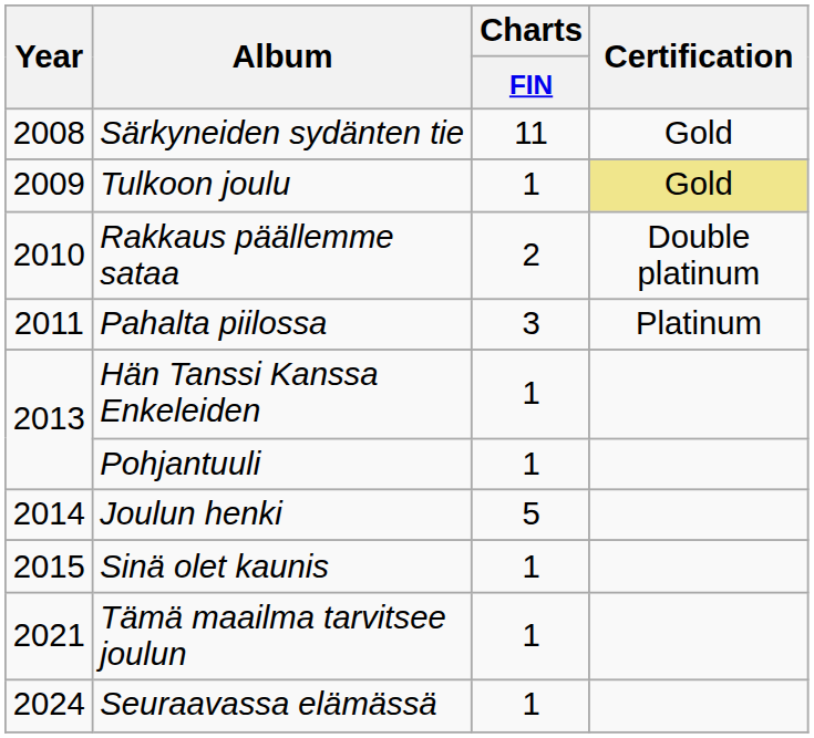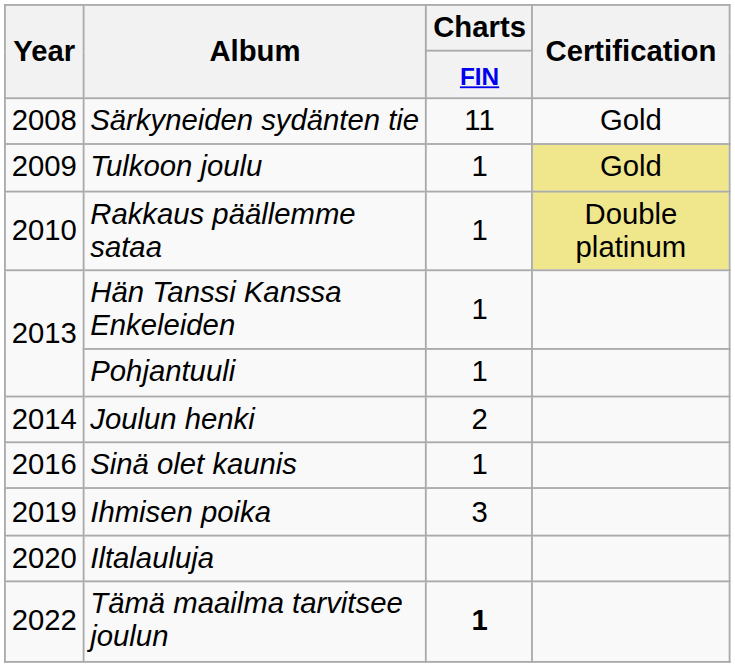Rakkaus päällemme sataa | Charts / FIN: 2 -> 1
Rakkaus päällemme sataa | Certification: no background -> khaki background
- row: 2011 | Pahalta piilossa | 3 | Platinum
Joulun henki | Charts / FIN: 5 -> 2
Sinä olet kaunis | Year: 2015 -> 2016
+ row: 2019 | Ihmisen poika | 3
+ row: 2020 | Iltalauluja
Tämä maailma tarvitsee joulun | Year: 2021 -> 2022
Tämä maailma tarvitsee joulun | Charts / FIN: normal -> bold
- row: 2024 | Seuraavassa elämässä | 1
